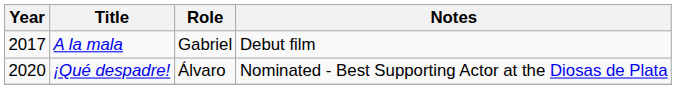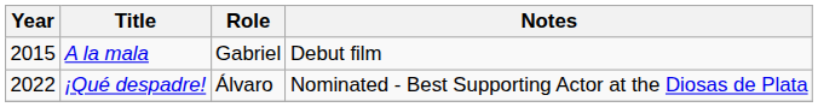A la mala | Year: 2017 -> 2015
¡Qué despadre! | Year: 2020 -> 2022
